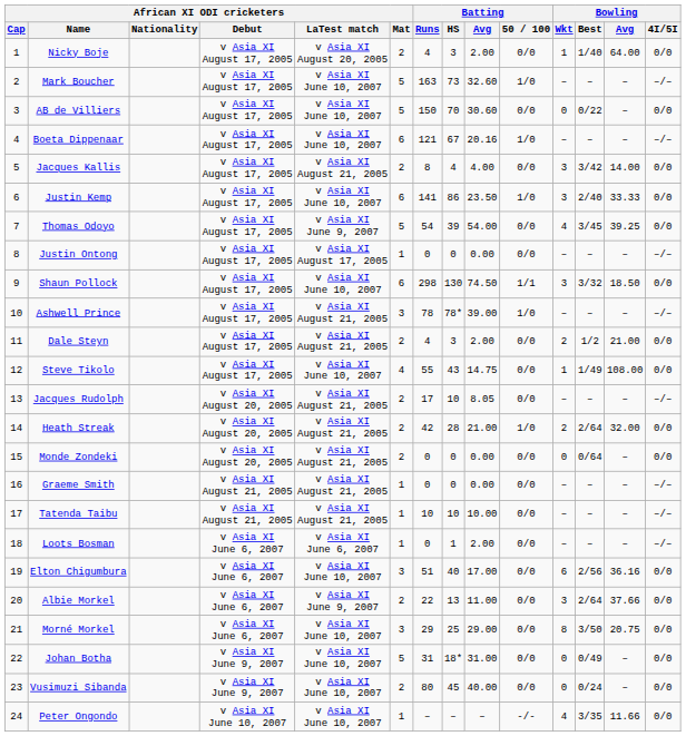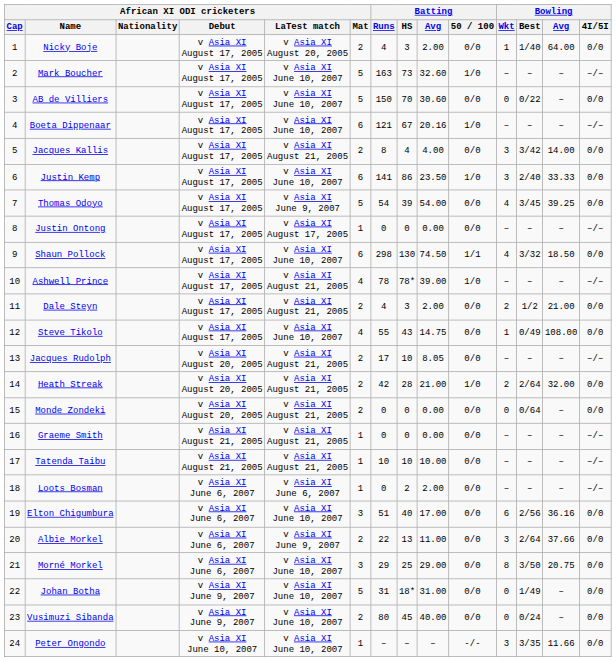Shaun Pollock | Bowling / Wkt: 3 -> 4
Ashwell Prince | African XI ODI cricketers / Mat: 3 -> 4
Steve Tikolo | Bowling / Best: 1/49 -> 0/49
Loots Bosman | Batting / HS: 1 -> 2
Johan Botha | Bowling / Best: 0/49 -> 1/49
Peter Ongondo | Bowling / Wkt: 4 -> 3
